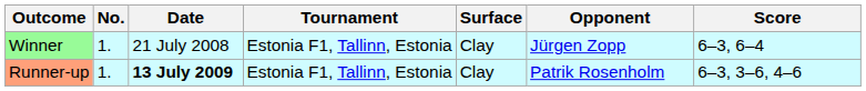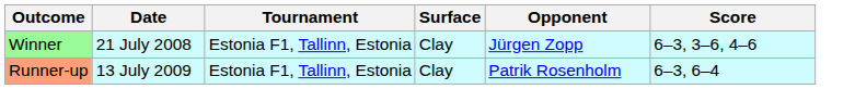- column: No. | 1. | 1.
Winner | Score: 6–3, 6–4 -> 6–3, 3–6, 4–6
Runner-up | Date: bold -> normal
Runner-up | Score: 6–3, 3–6, 4–6 -> 6–3, 6–4
